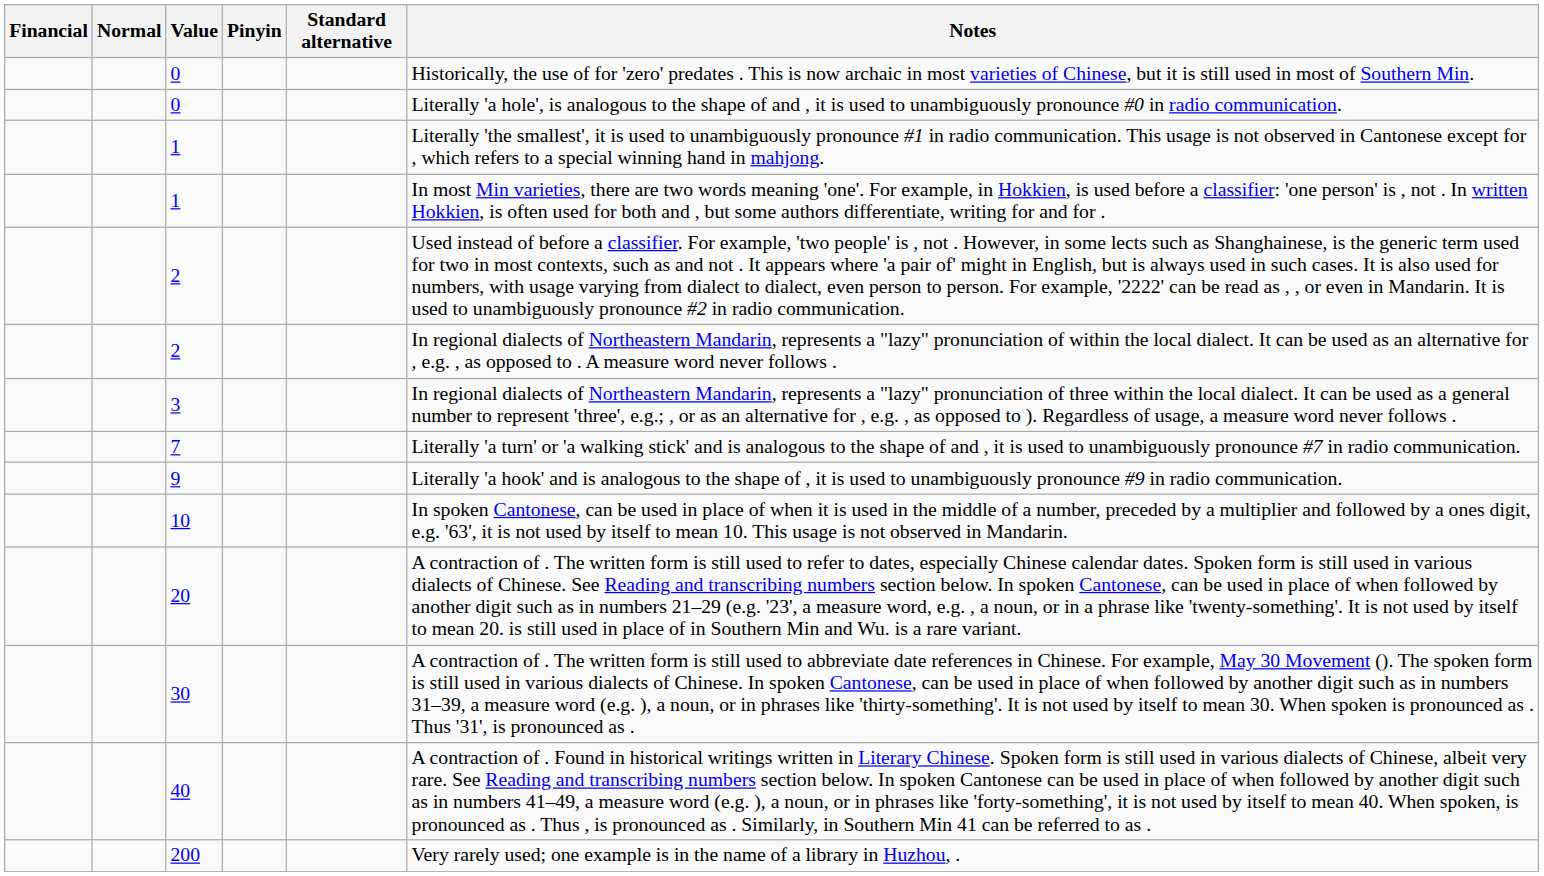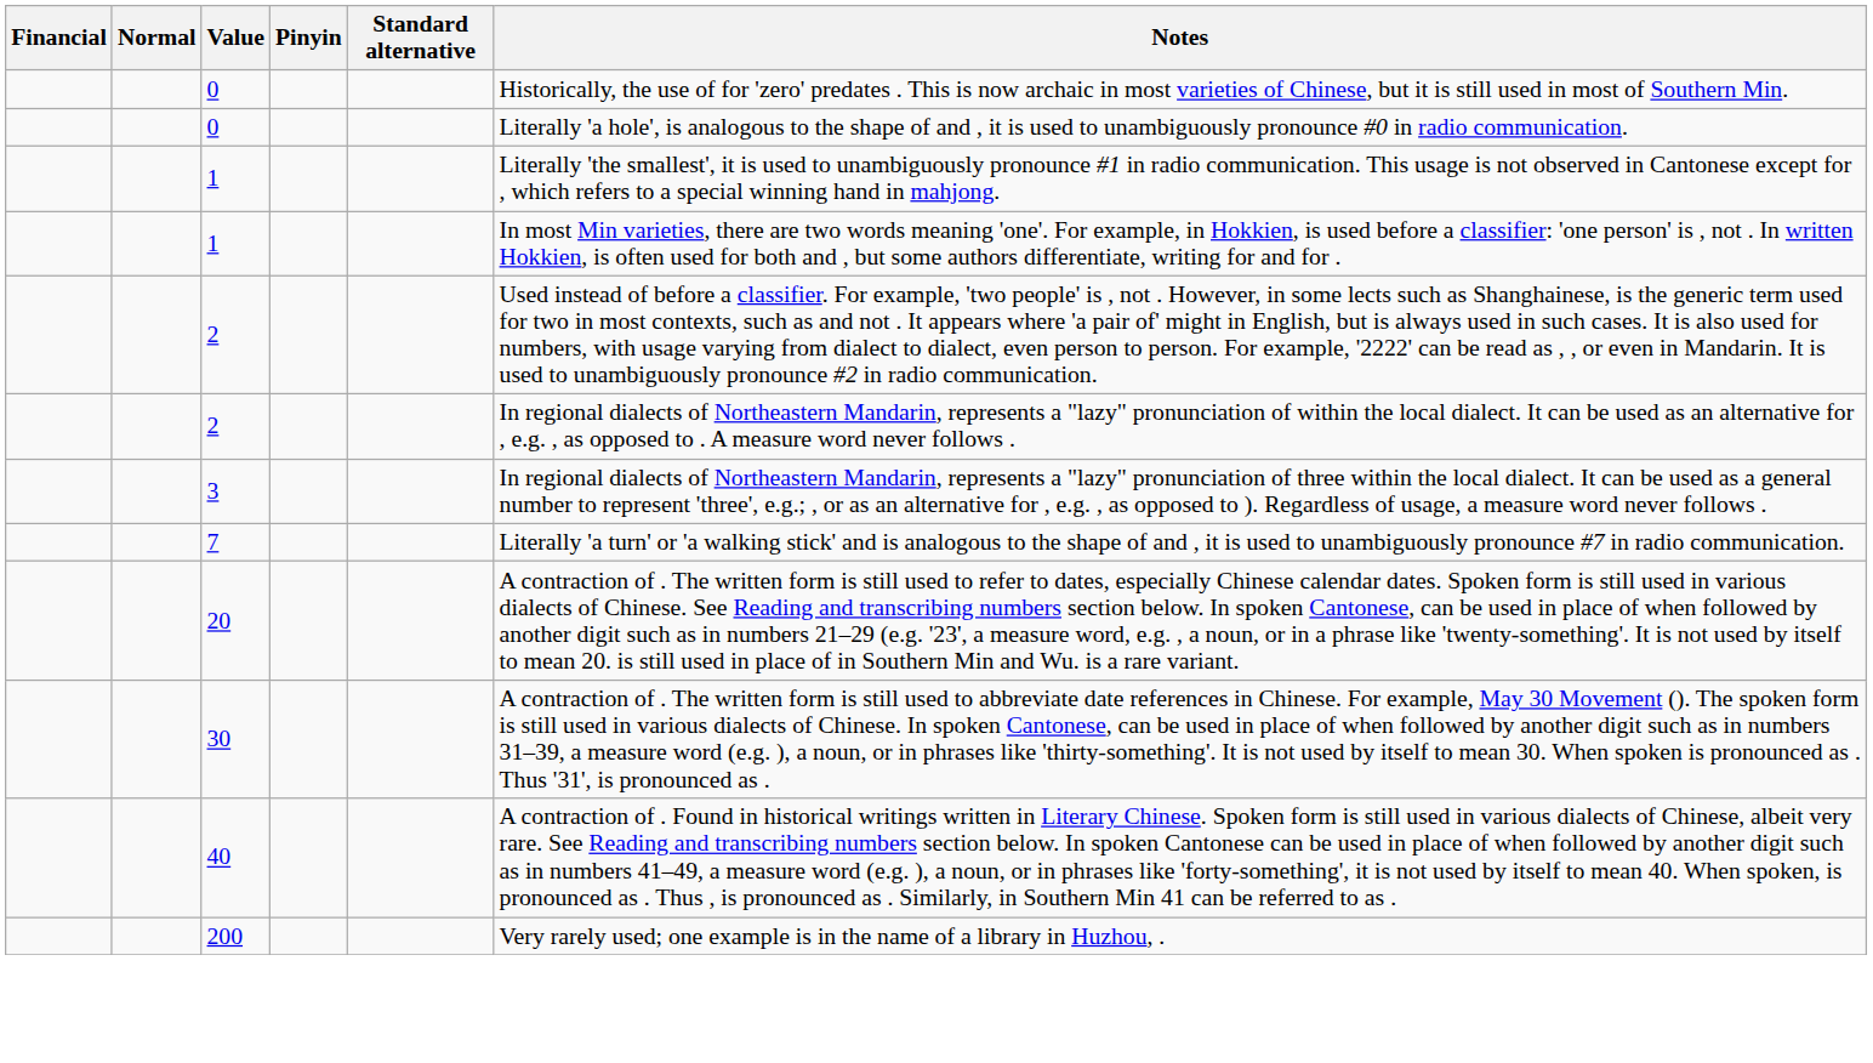- row: 9 | Literally 'a hook' and is analogous to the shape of , it is used to unambiguously pronounce #9 in radio communication.
- row: 10 | In spoken Cantonese, can be used in place of when it is used in the middle of a number, preceded by a multiplier and followed by a ones digit, e.g. '63', it is not used by itself to mean 10. This usage is not observed in Mandarin.
